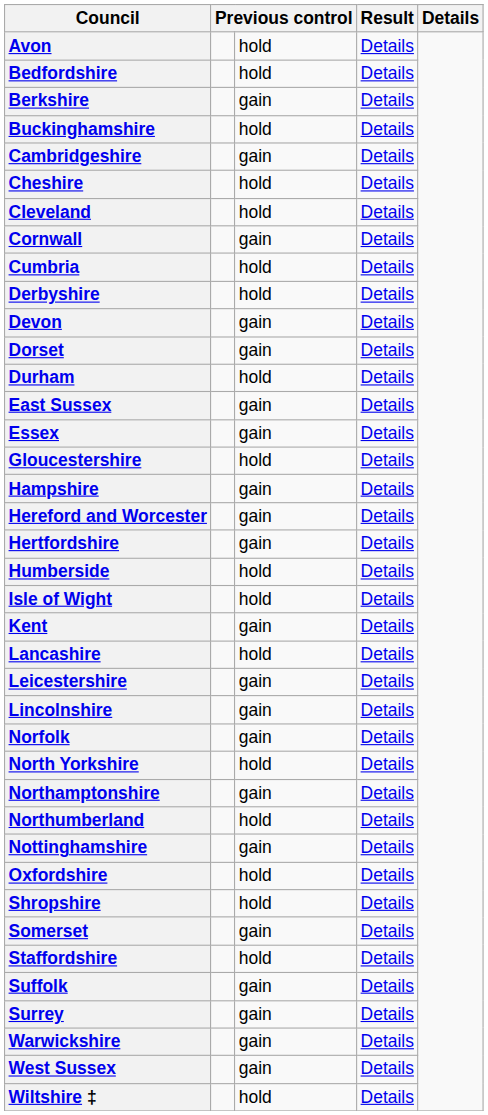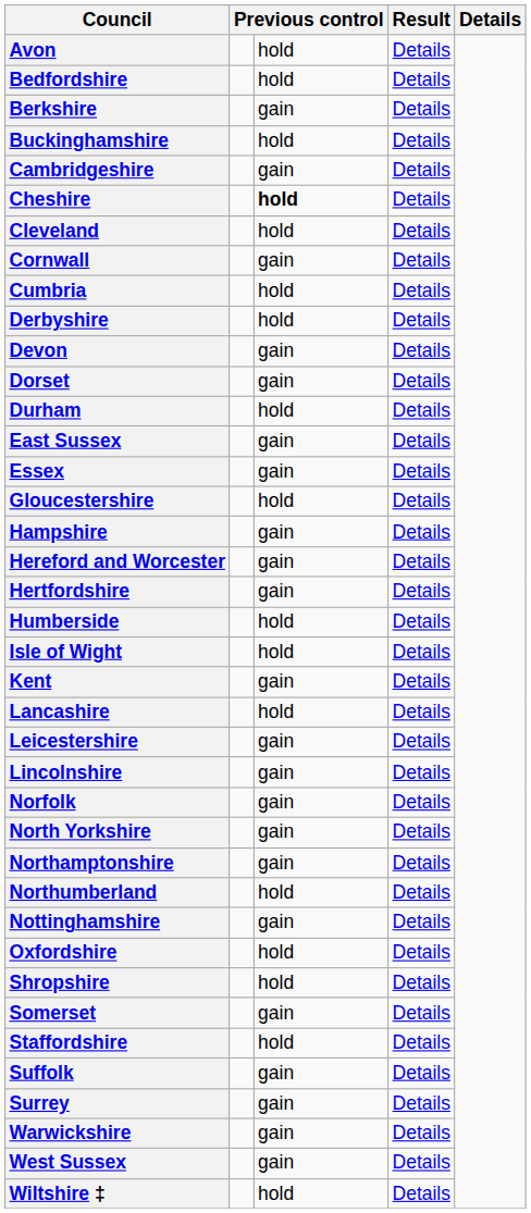Cheshire | column 3: normal -> bold
North Yorkshire | column 3: hold -> gain
